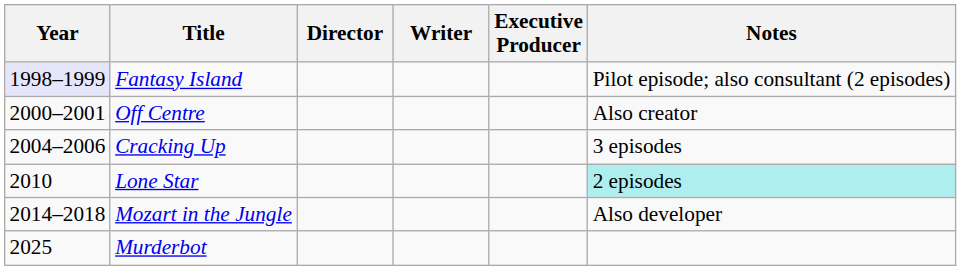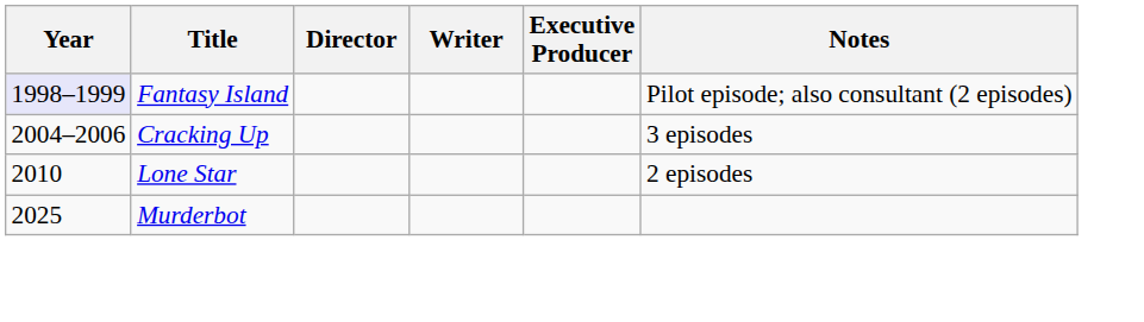- row: 2000–2001 | Off Centre | Also creator
Lone Star | Notes: paleturquoise background -> no background
- row: 2014–2018 | Mozart in the Jungle | Also developer
